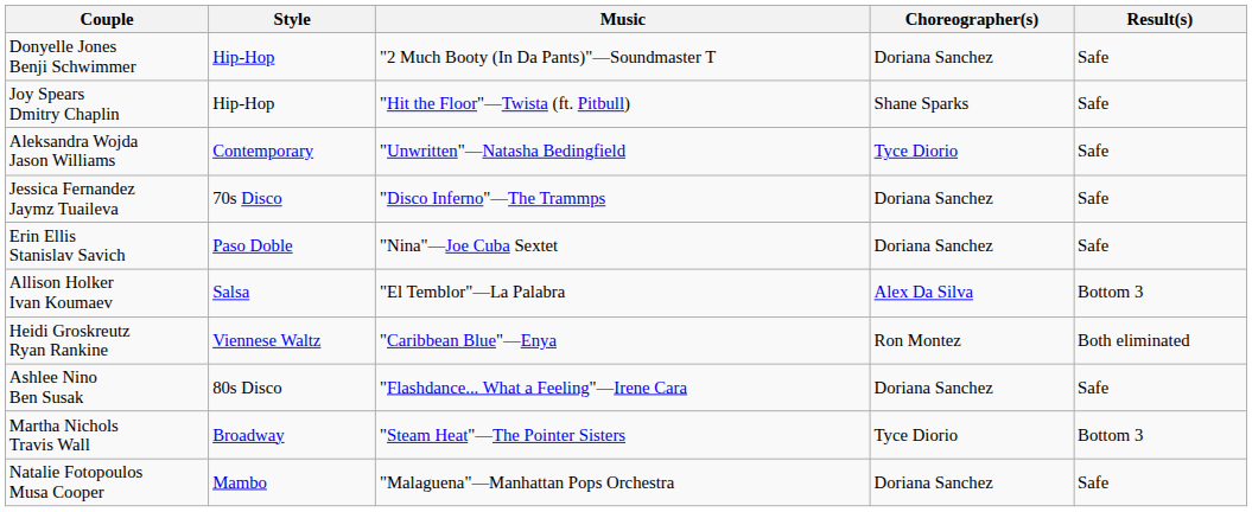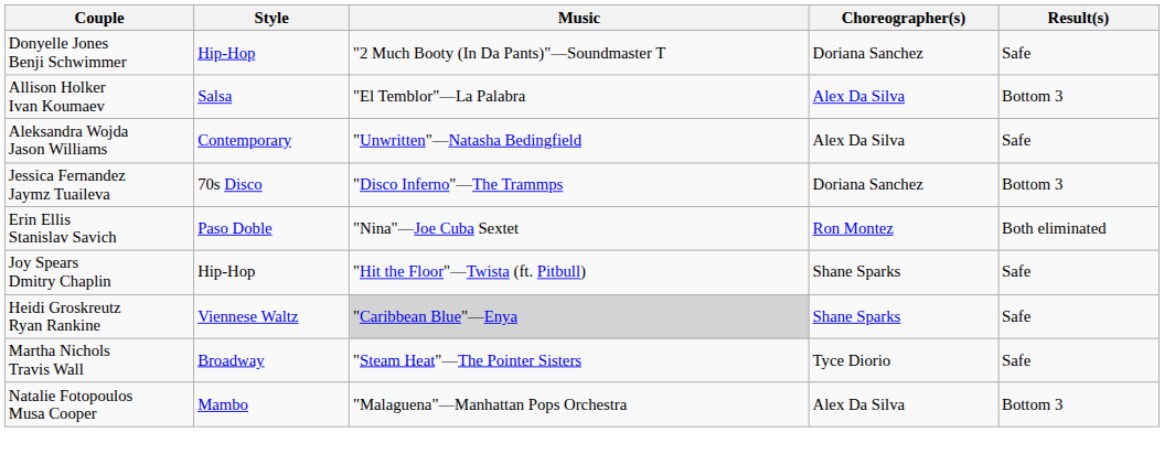rows swapped: Allison Holker Ivan Koumaev <-> Joy Spears Dmitry Chaplin
Aleksandra Wojda Jason Williams | Choreographer(s): Tyce Diorio -> Alex Da Silva
Jessica Fernandez Jaymz Tuaileva | Result(s): Safe -> Bottom 3
Erin Ellis Stanislav Savich | Choreographer(s): Doriana Sanchez -> Ron Montez
Erin Ellis Stanislav Savich | Result(s): Safe -> Both eliminated
Heidi Groskreutz Ryan Rankine | Music: no background -> lightgrey background
Heidi Groskreutz Ryan Rankine | Choreographer(s): Ron Montez -> Shane Sparks
Heidi Groskreutz Ryan Rankine | Result(s): Both eliminated -> Safe
- row: Ashlee Nino Ben Susak | 80s Disco | "Flashdance... What a Feeling"—Irene Cara | Doriana Sanchez | Safe
Martha Nichols Travis Wall | Result(s): Bottom 3 -> Safe
Natalie Fotopoulos Musa Cooper | Choreographer(s): Doriana Sanchez -> Alex Da Silva
Natalie Fotopoulos Musa Cooper | Result(s): Safe -> Bottom 3
